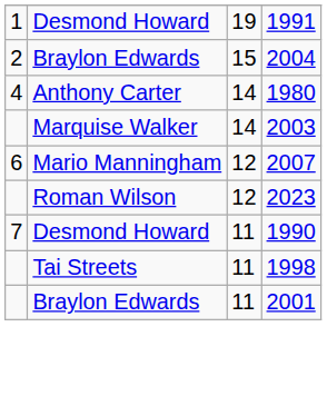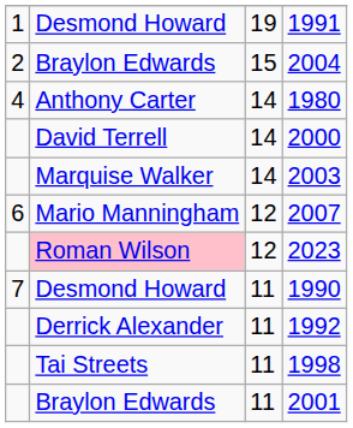+ row: David Terrell | 14 | 2000
2023 | column 2: no background -> pink background
+ row: Derrick Alexander | 11 | 1992
